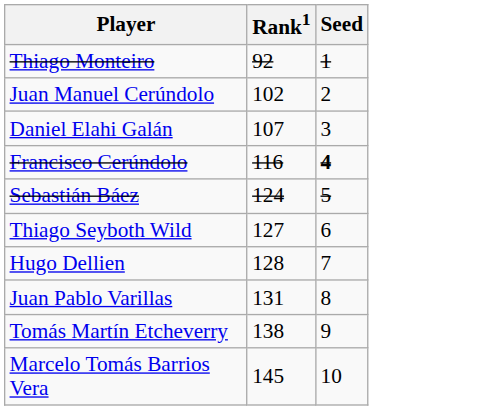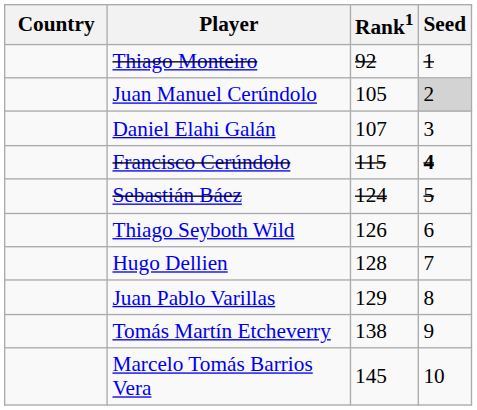+ column: Country
Juan Manuel Cerúndolo | Rank1: 102 -> 105
Juan Manuel Cerúndolo | Seed: no background -> lightgrey background
Francisco Cerúndolo | Rank1: 116 -> 115
Thiago Seyboth Wild | Rank1: 127 -> 126
Juan Pablo Varillas | Rank1: 131 -> 129
